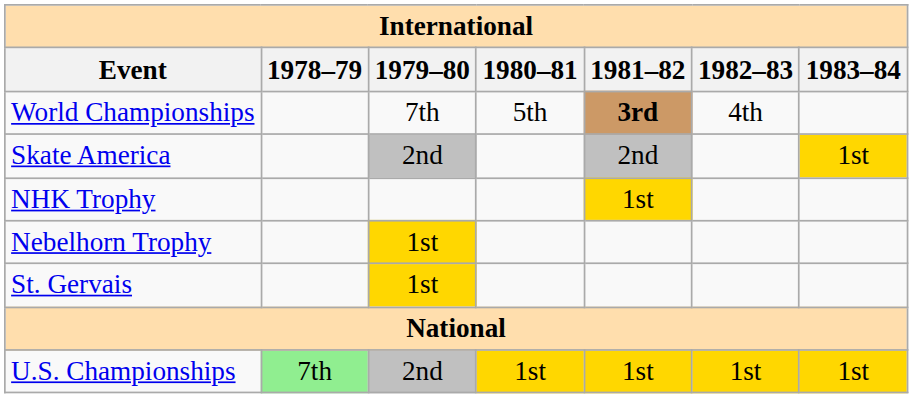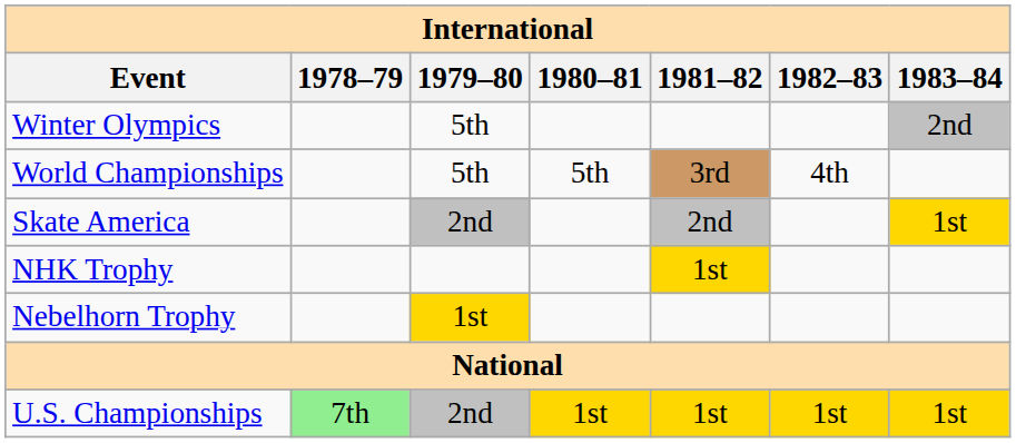+ row: Winter Olympics | 5th | 2nd
World Championships | 1979–80: 7th -> 5th
World Championships | 1981–82: bold -> normal
- row: St. Gervais | 1st
